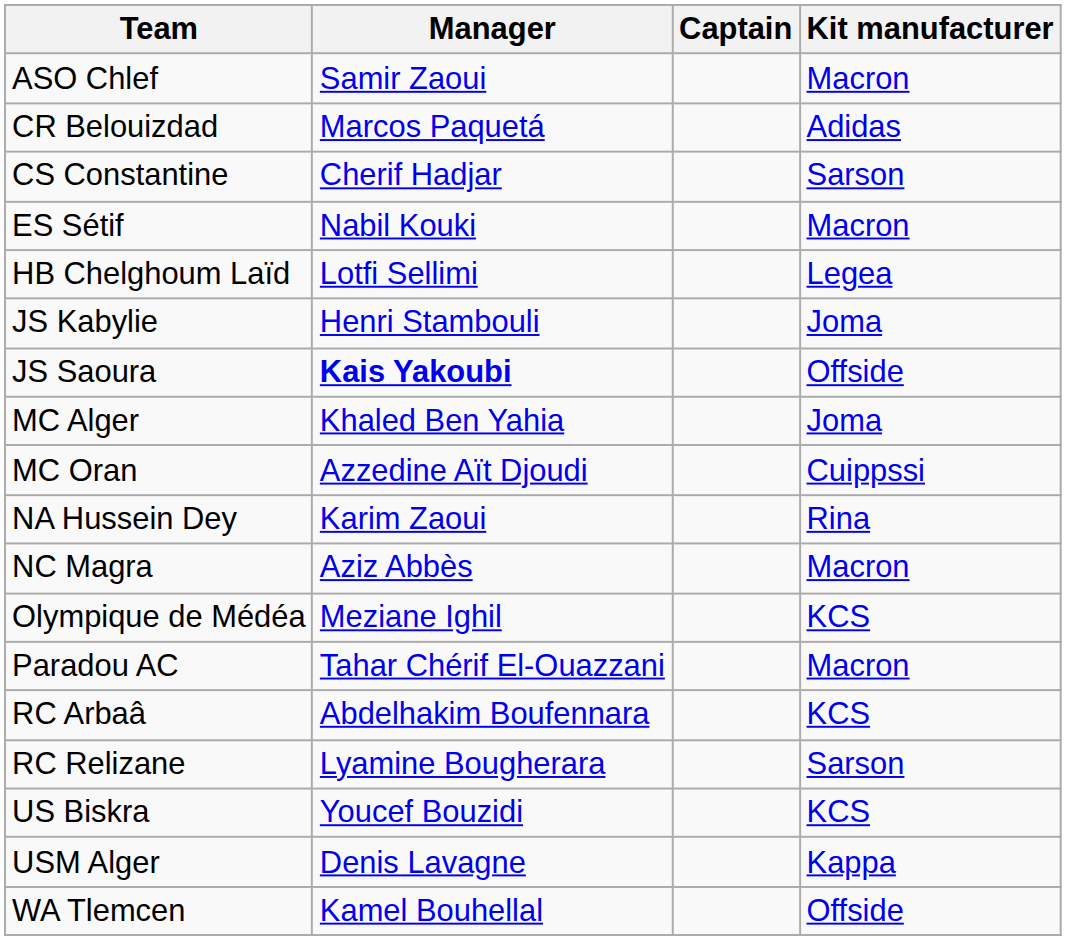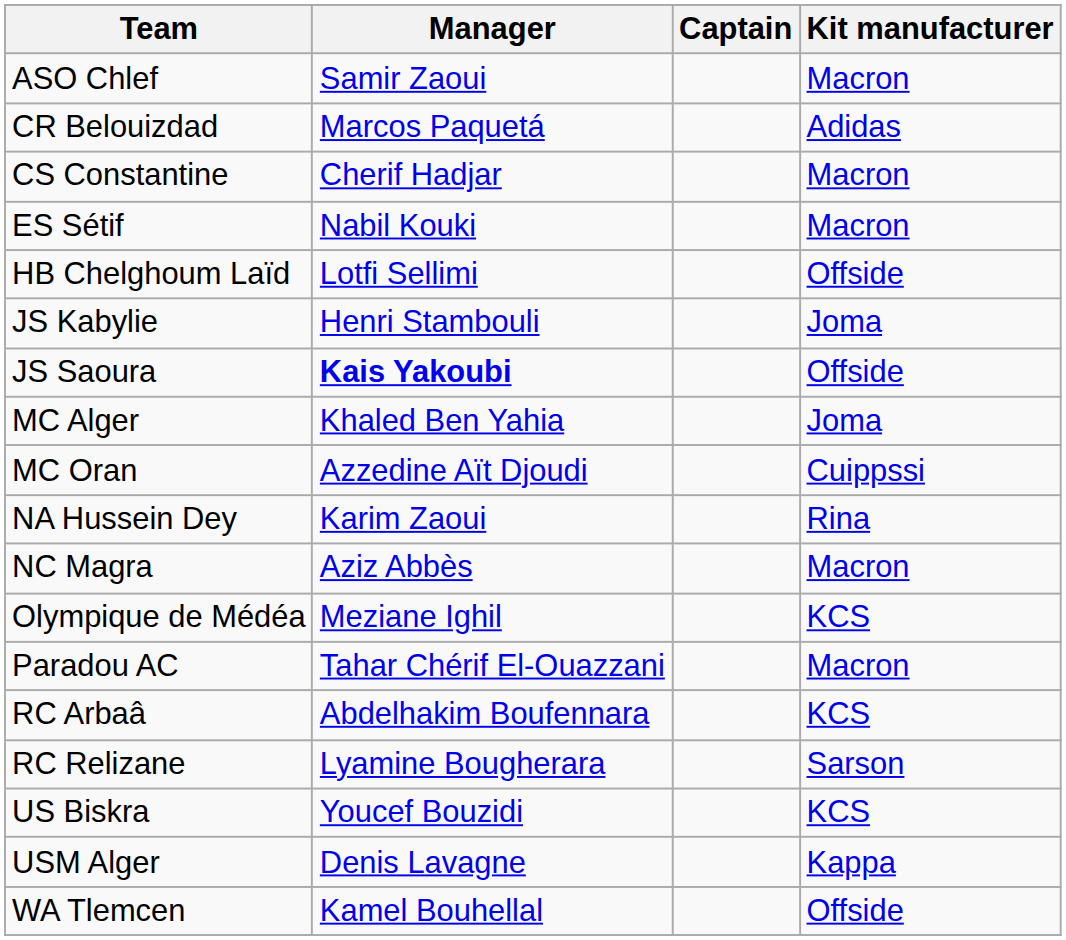CS Constantine | Kit manufacturer: Sarson -> Macron
HB Chelghoum Laïd | Kit manufacturer: Legea -> Offside
